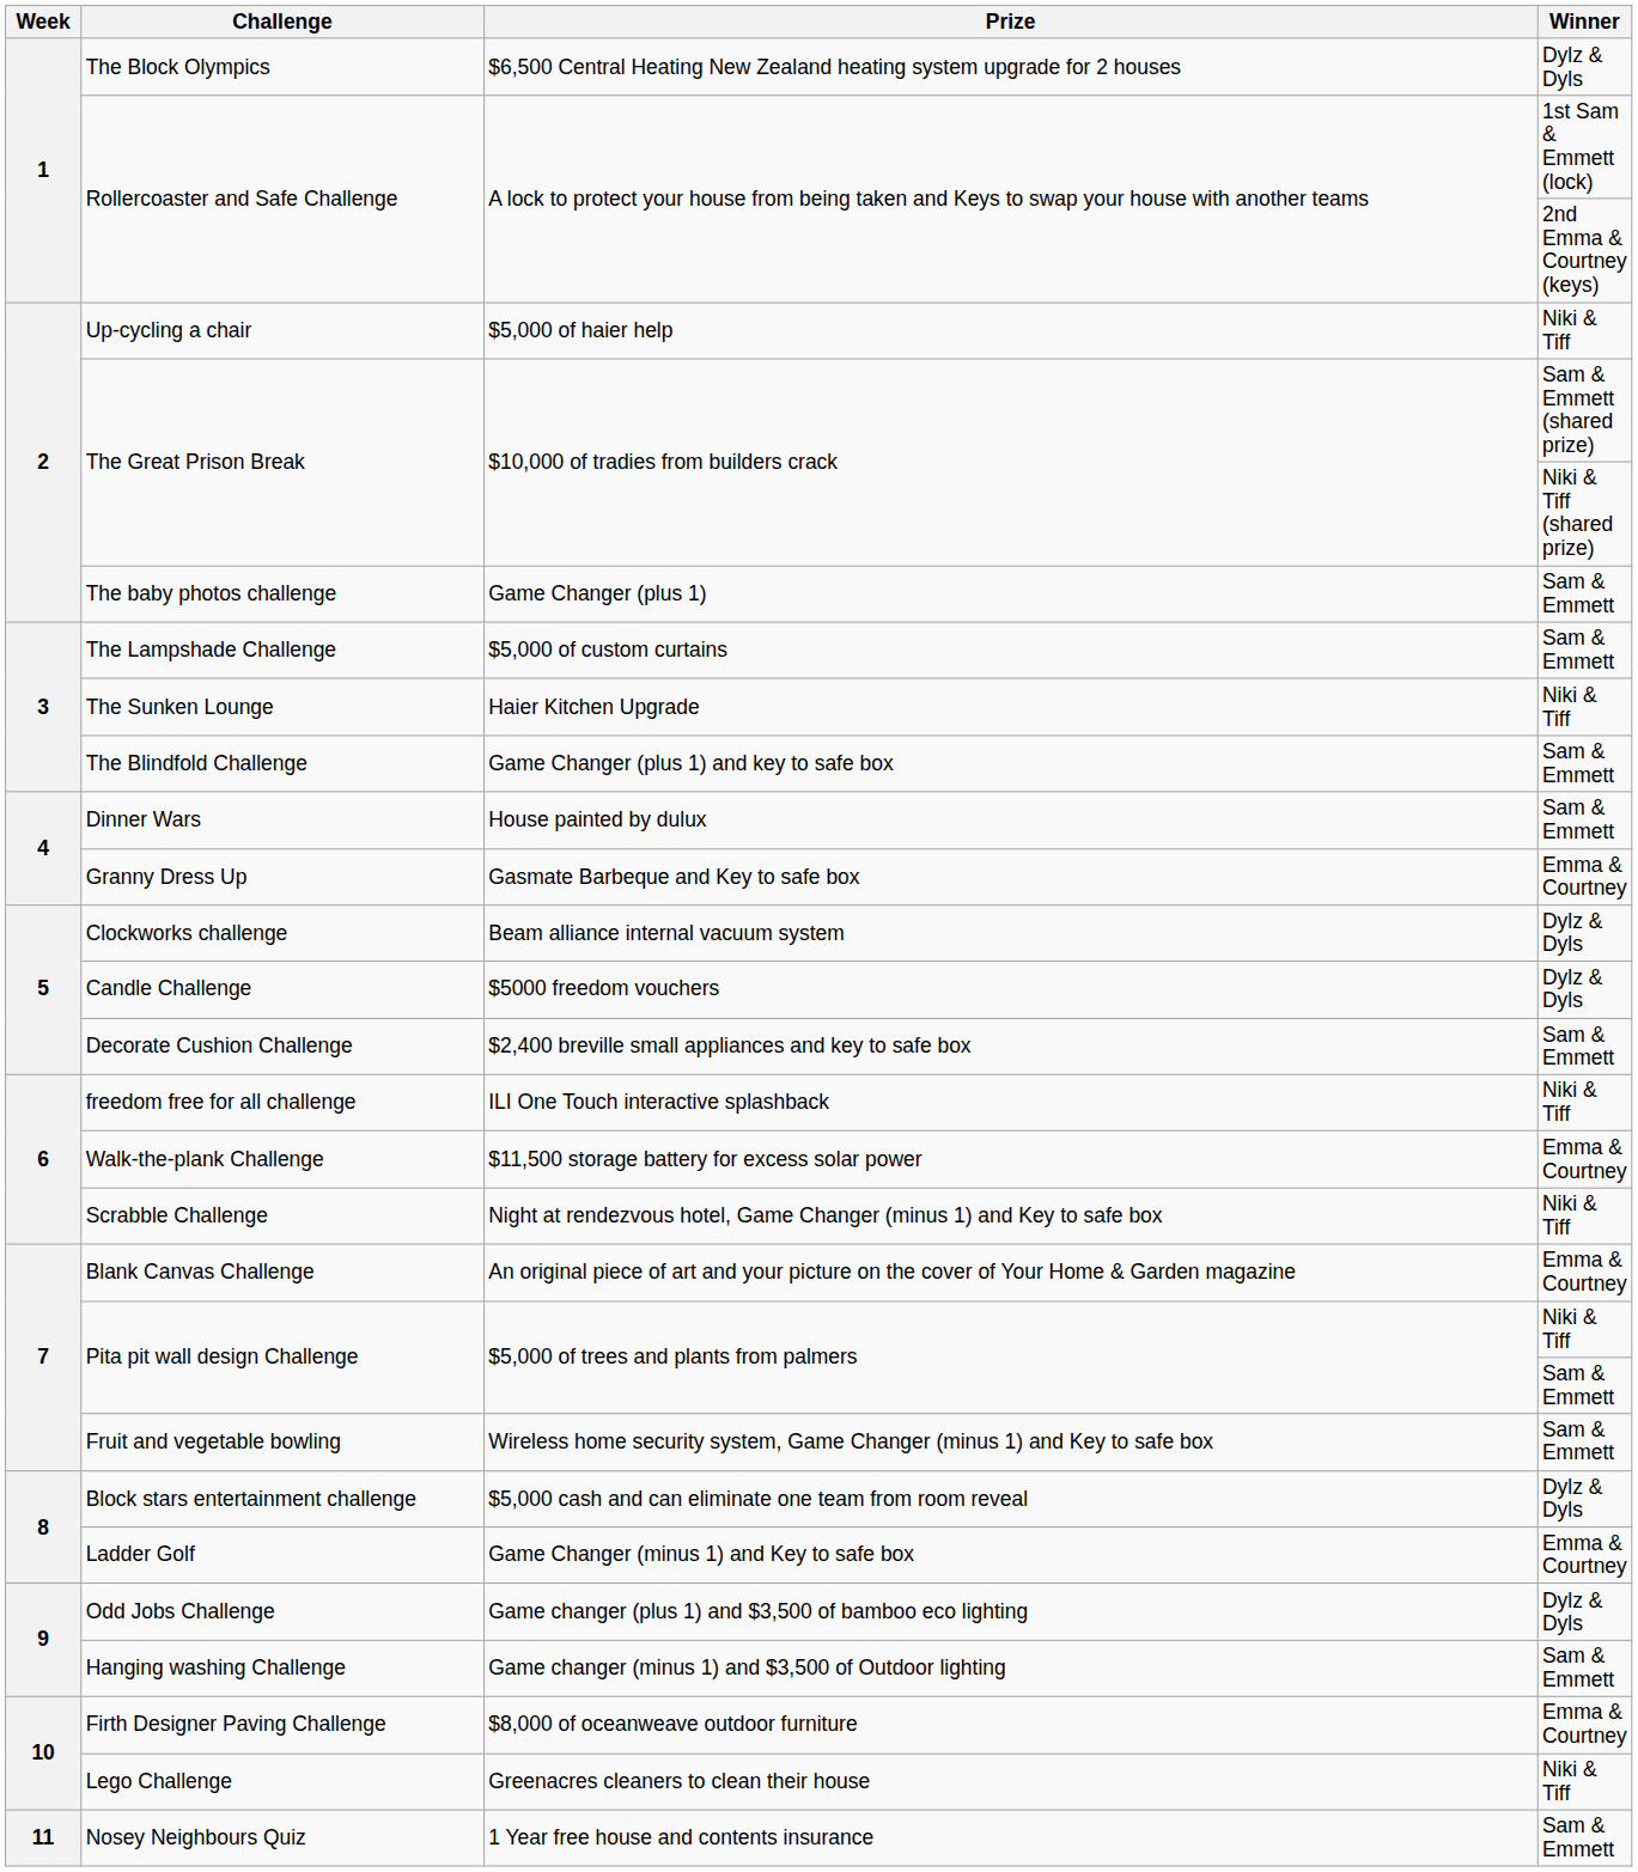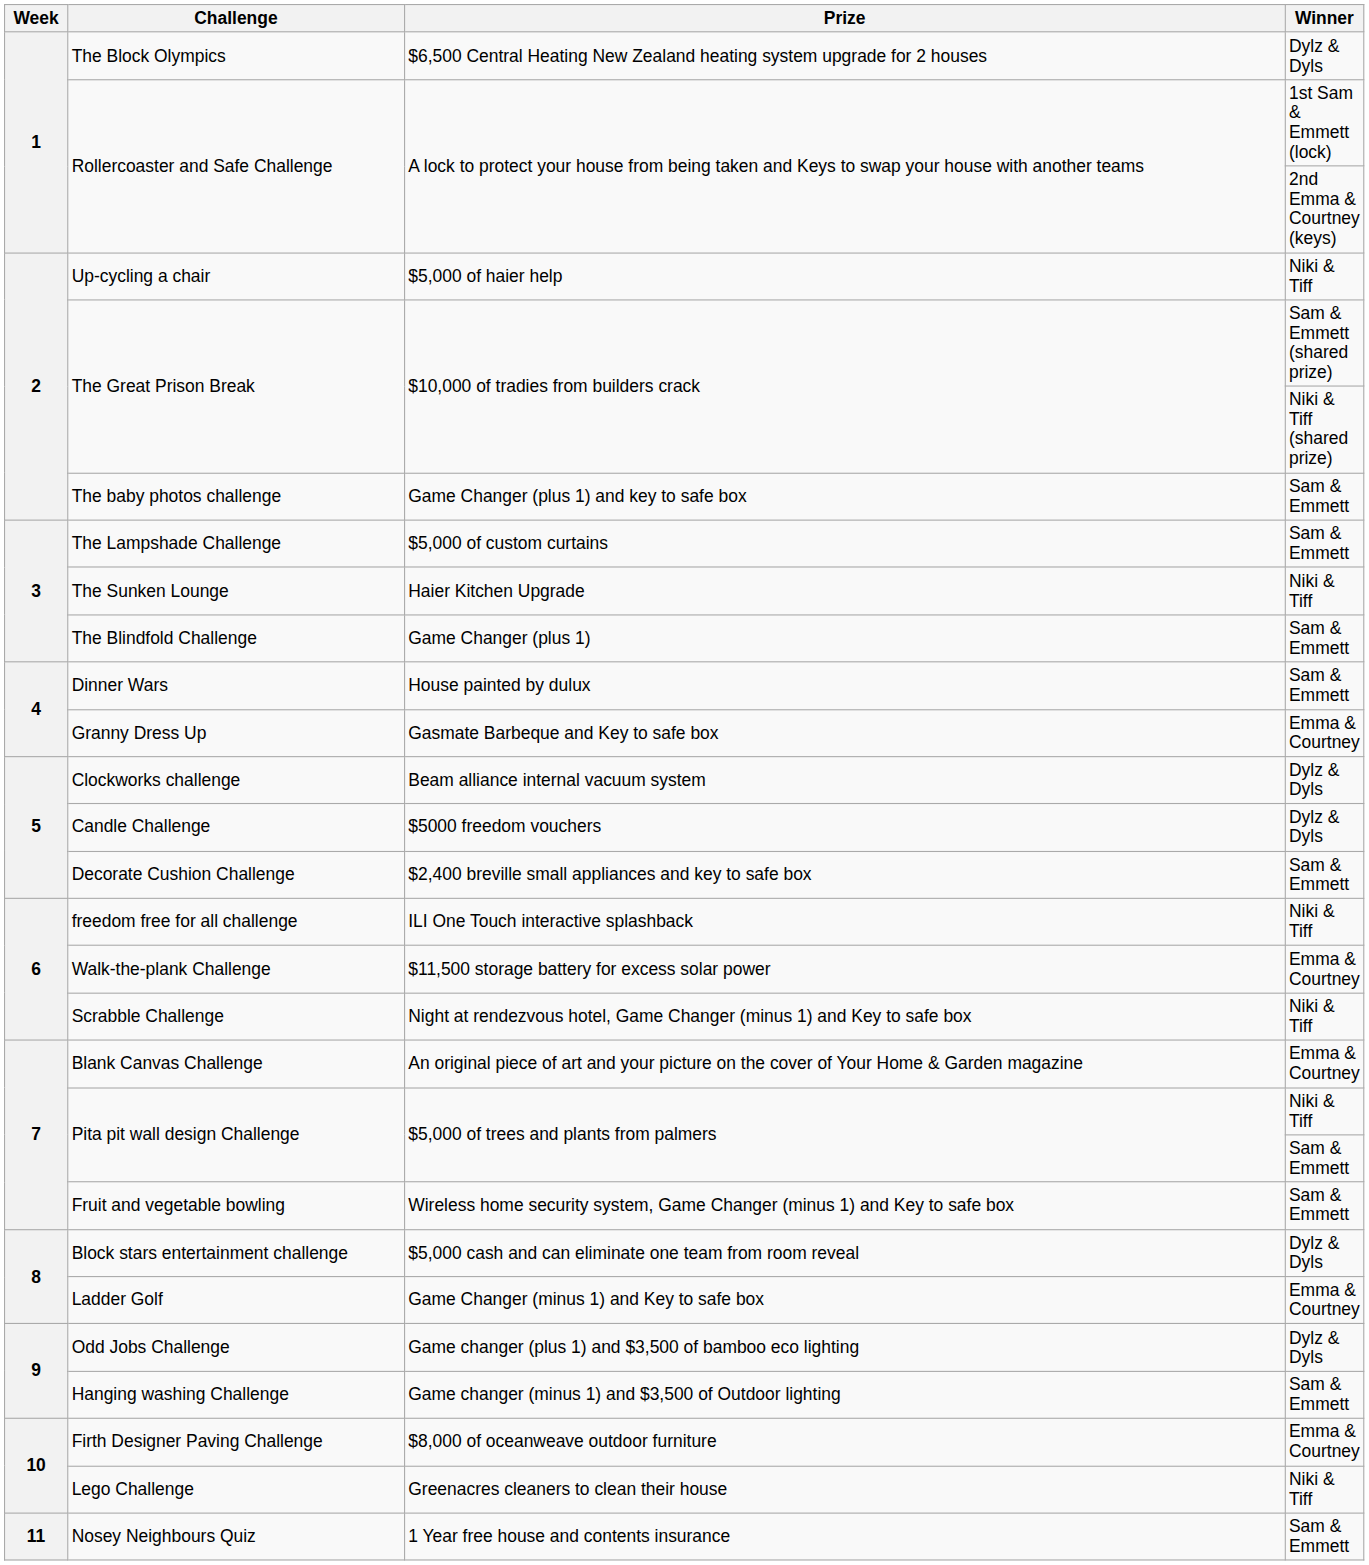The baby photos challenge | Prize: Game Changer (plus 1) -> Game Changer (plus 1) and key to safe box
The Blindfold Challenge | Prize: Game Changer (plus 1) and key to safe box -> Game Changer (plus 1)
